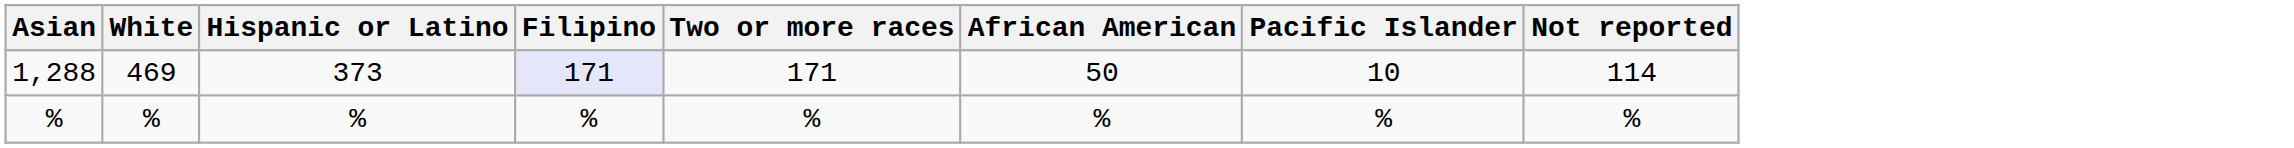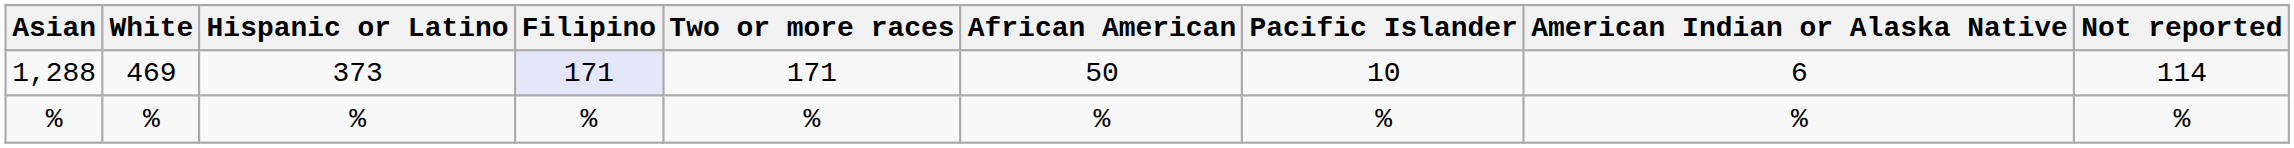+ column: American Indian or Alaska Native | 6 | %
